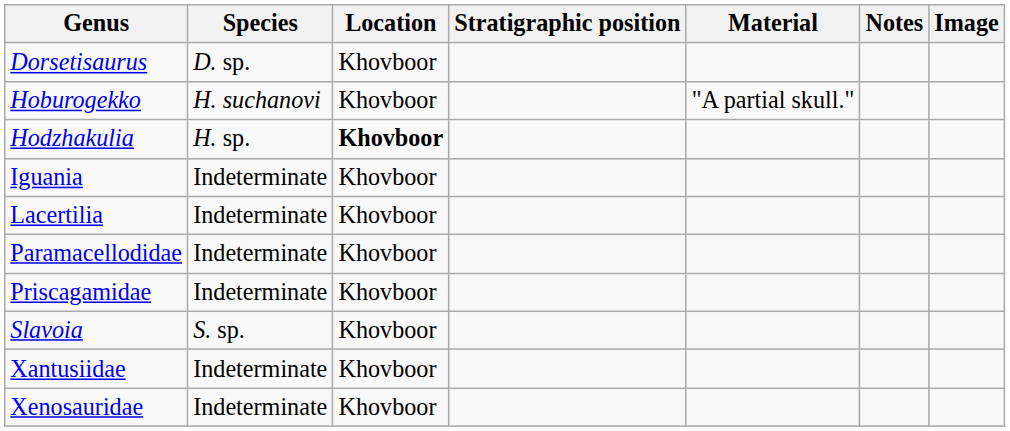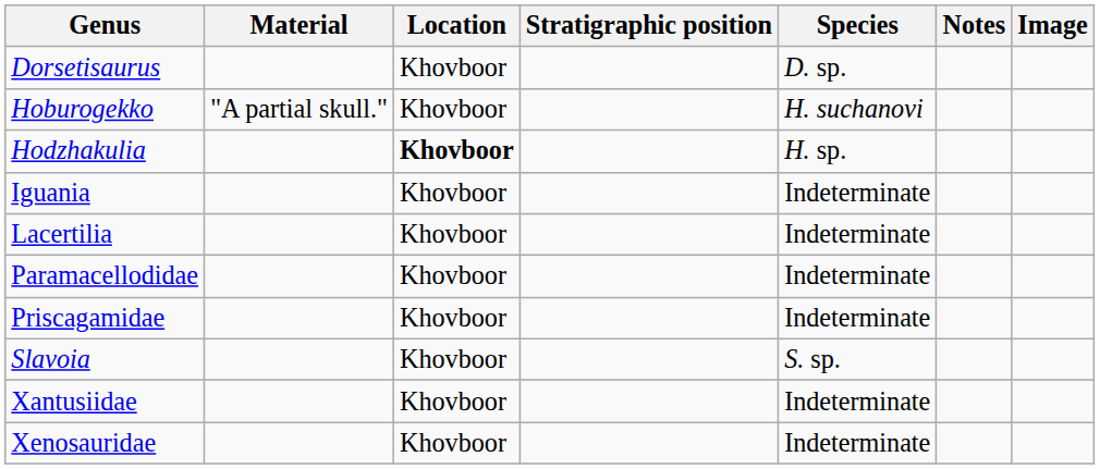columns swapped: Species <-> Material
